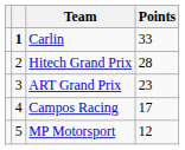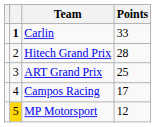ART Grand Prix | Points: 23 -> 25
MP Motorsport | column 2: no background -> gold background
